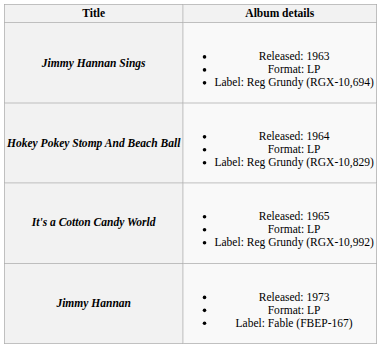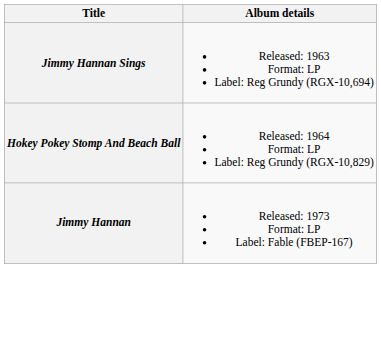- row: It's a Cotton Candy World | Released: 1965 Format: LP Label: Reg Grundy (RGX-10,992)
